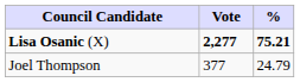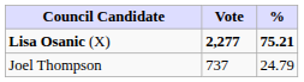Joel Thompson | Vote: 377 -> 737
